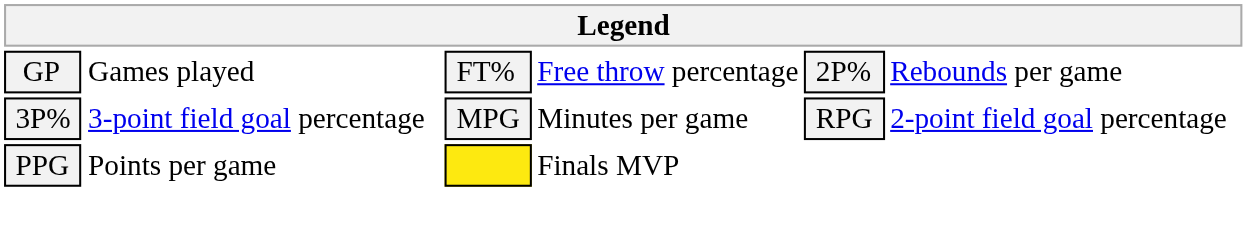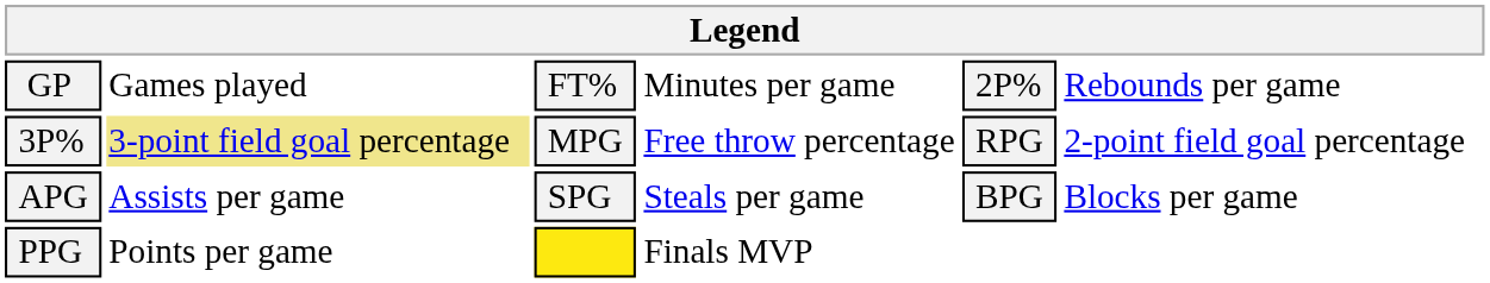GP | column 4: Free throw percentage -> Minutes per game
3P% | column 2: no background -> khaki background
3P% | column 4: Minutes per game -> Free throw percentage
+ row: APG | Assists per game | SPG | Steals per game | BPG | Blocks per game
